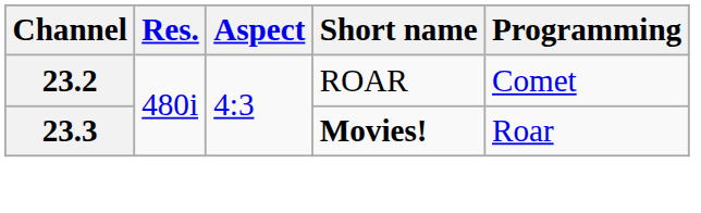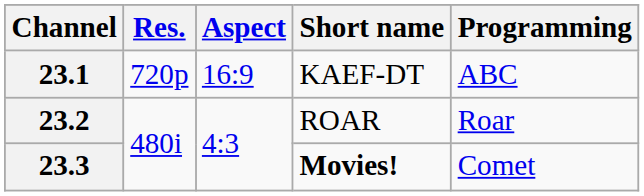+ row: 23.1 | 720p | 16:9 | KAEF-DT | ABC
23.2 | Programming: Comet -> Roar
23.3 | Programming: Roar -> Comet
